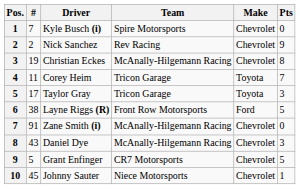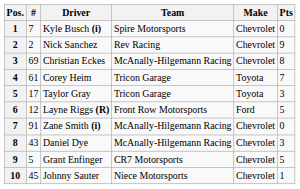Christian Eckes | #: 19 -> 69
Corey Heim | #: 11 -> 61
Layne Riggs (R) | #: 38 -> 12
